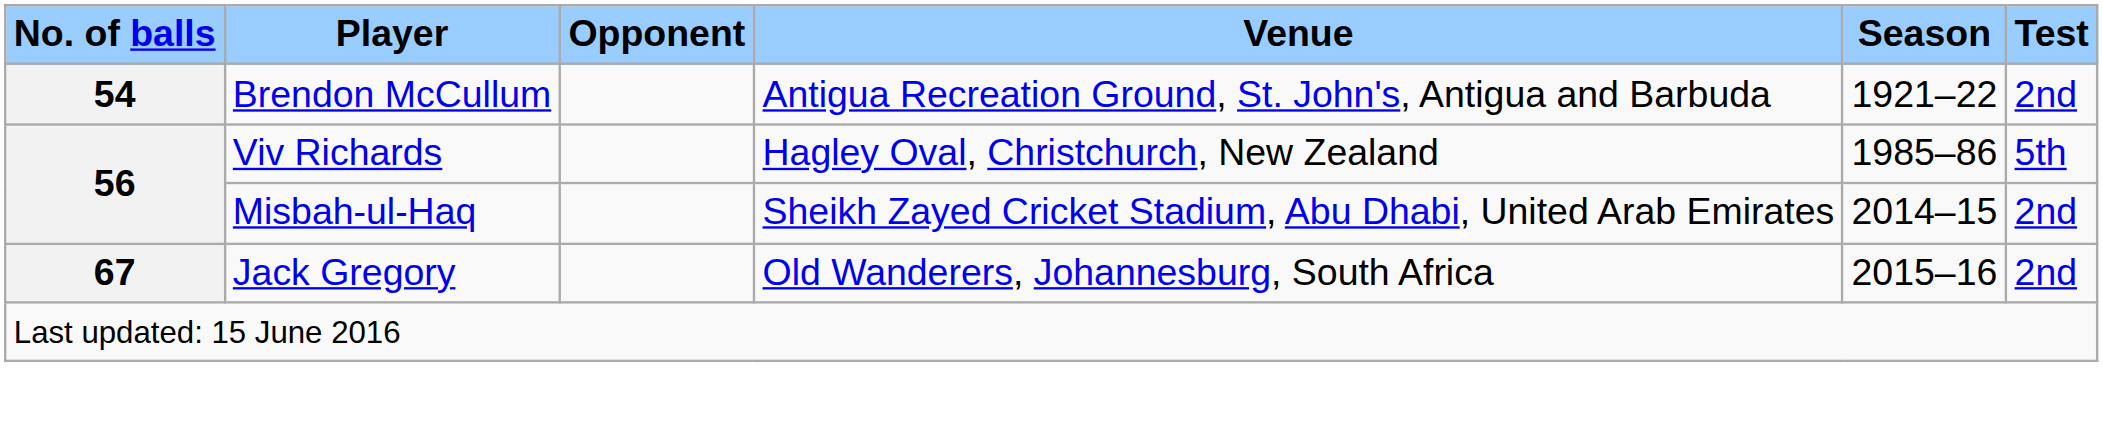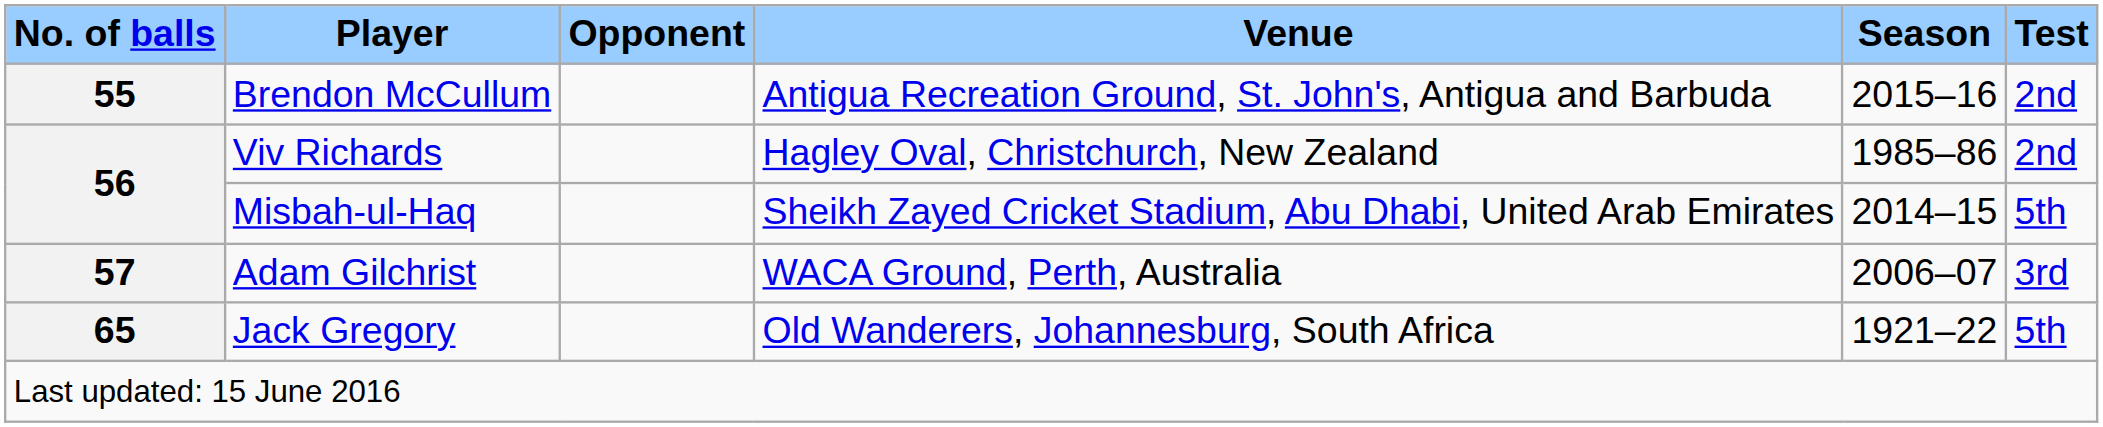Brendon McCullum | No. of balls: 54 -> 55
Brendon McCullum | Season: 1921–22 -> 2015–16
Viv Richards | Test: 5th -> 2nd
Misbah-ul-Haq | Test: 2nd -> 5th
+ row: 57 | Adam Gilchrist | WACA Ground, Perth, Australia | 2006–07 | 3rd
Jack Gregory | No. of balls: 67 -> 65
Jack Gregory | Season: 2015–16 -> 1921–22
Jack Gregory | Test: 2nd -> 5th
